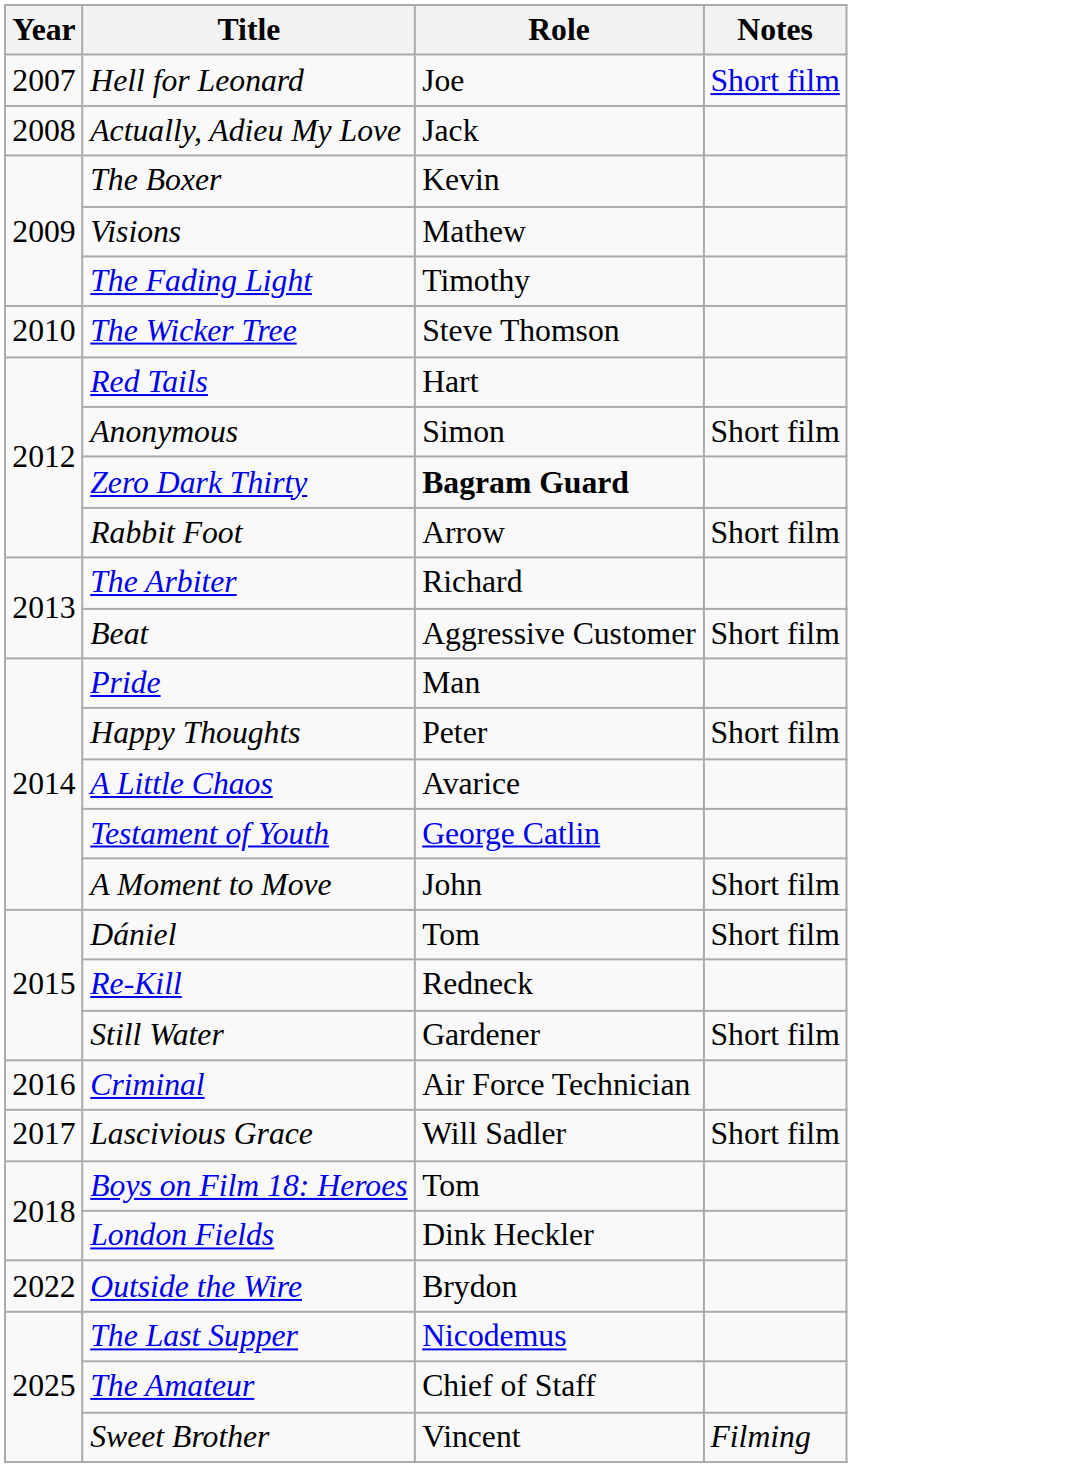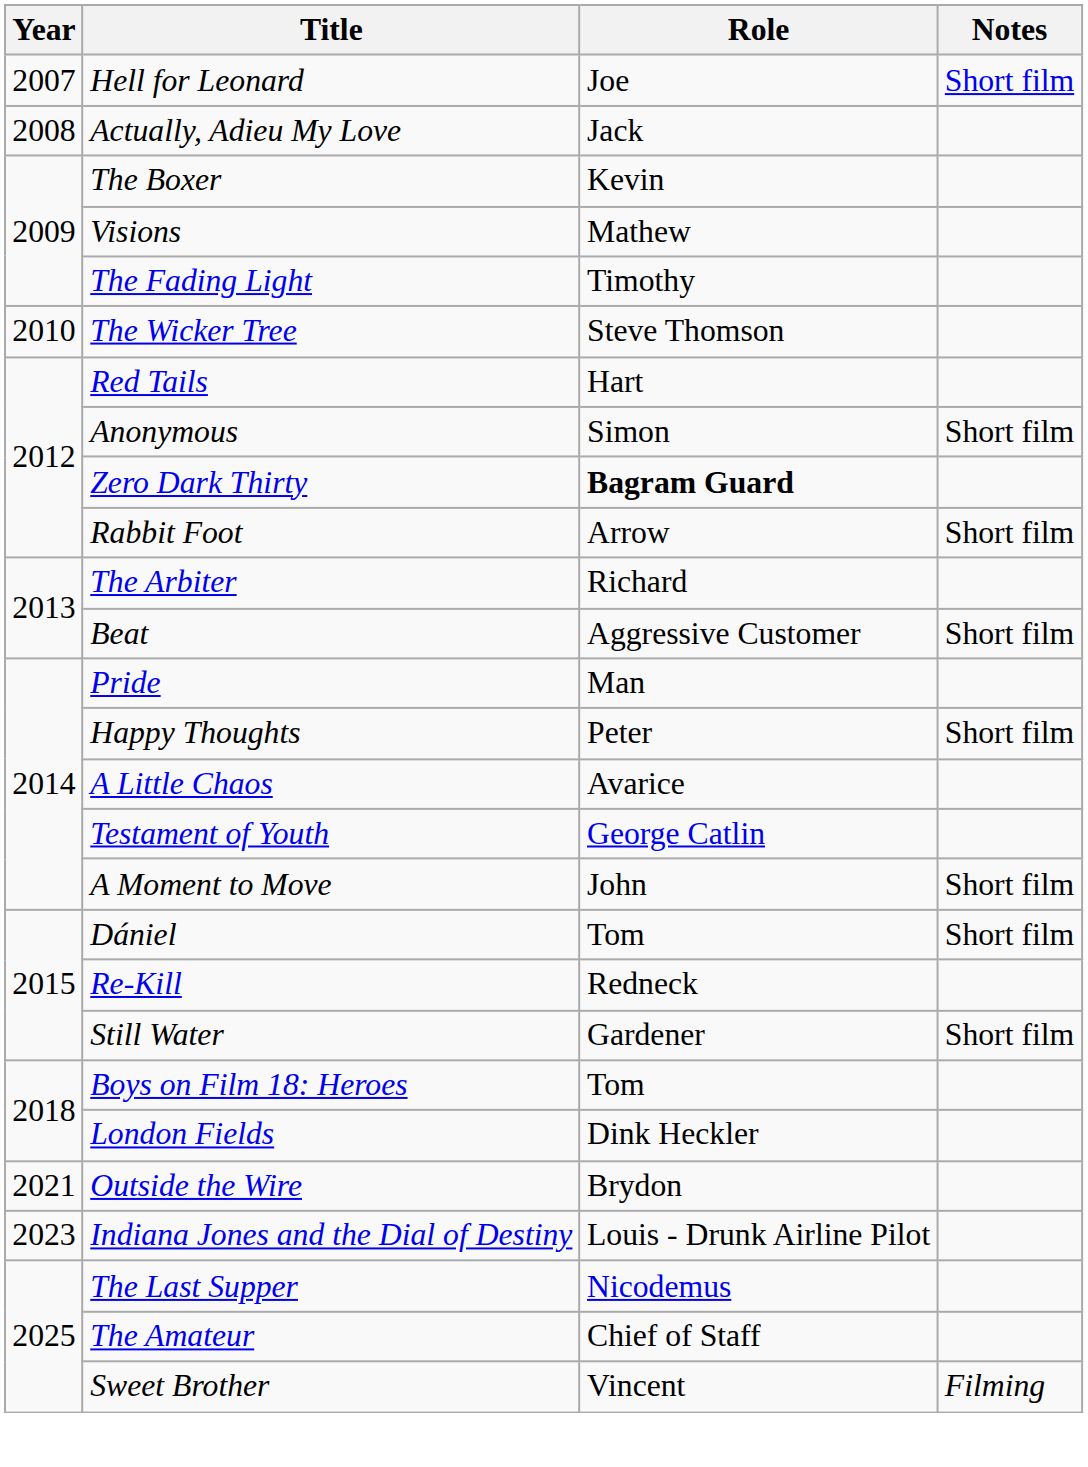- row: 2016 | Criminal | Air Force Technician
- row: 2017 | Lascivious Grace | Will Sadler | Short film
Outside the Wire | Year: 2022 -> 2021
+ row: 2023 | Indiana Jones and the Dial of Destiny | Louis - Drunk Airline Pilot
